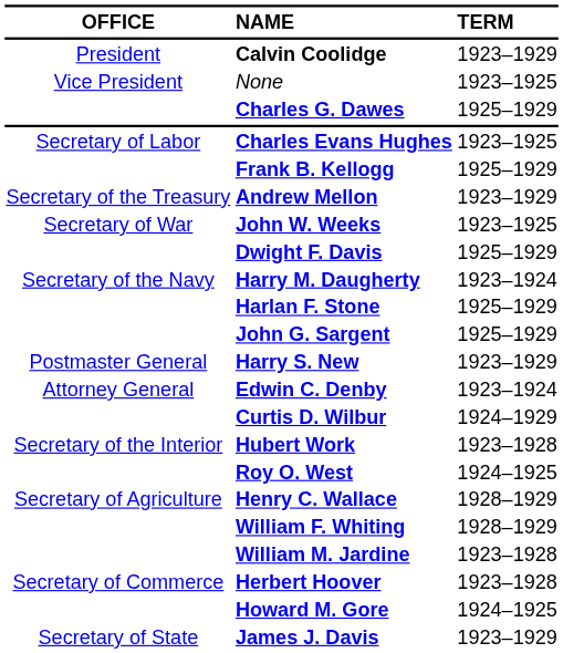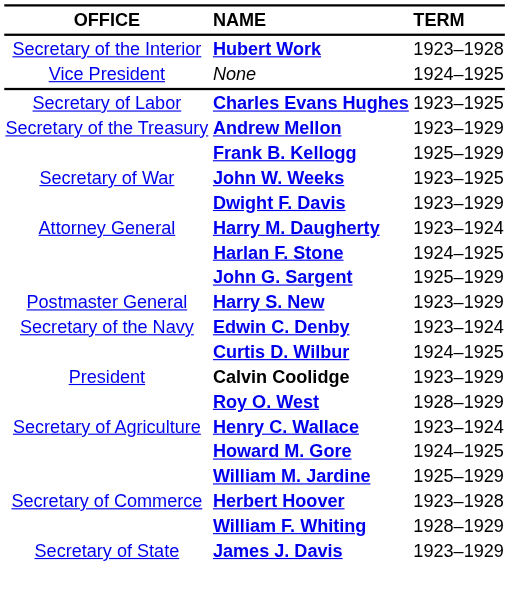rows swapped: Calvin Coolidge <-> Hubert Work
None | TERM: 1923–1925 -> 1924–1925
- row: Charles G. Dawes | 1925–1929
rows swapped: Frank B. Kellogg <-> Andrew Mellon
Dwight F. Davis | TERM: 1925–1929 -> 1923–1929
Harry M. Daugherty | OFFICE: Secretary of the Navy -> Attorney General
Harlan F. Stone | TERM: 1925–1929 -> 1924–1925
Edwin C. Denby | OFFICE: Attorney General -> Secretary of the Navy
Curtis D. Wilbur | TERM: 1924–1929 -> 1924–1925
Roy O. West | TERM: 1924–1925 -> 1928–1929
Henry C. Wallace | TERM: 1928–1929 -> 1923–1924
rows swapped: Howard M. Gore <-> William F. Whiting
William M. Jardine | TERM: 1923–1928 -> 1925–1929
